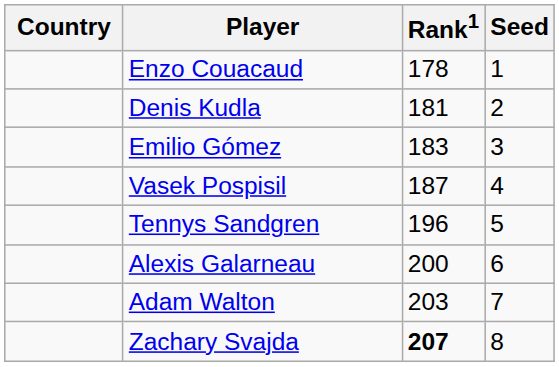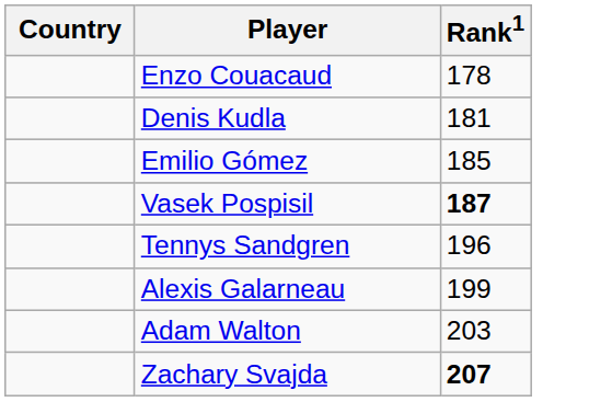- column: Seed | 1 | 2 | 3 | 4 | 5 | 6 | 7 | 8
Emilio Gómez | Rank1: 183 -> 185
Vasek Pospisil | Rank1: normal -> bold
Alexis Galarneau | Rank1: 200 -> 199
